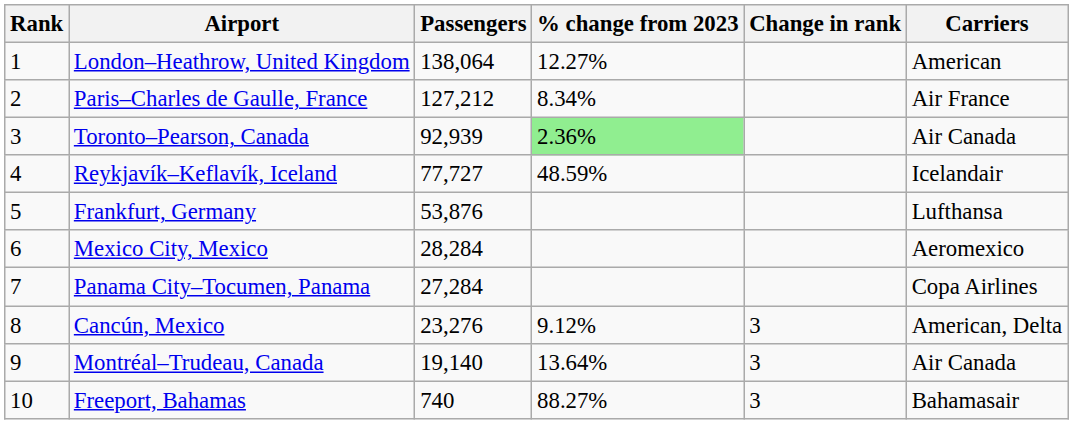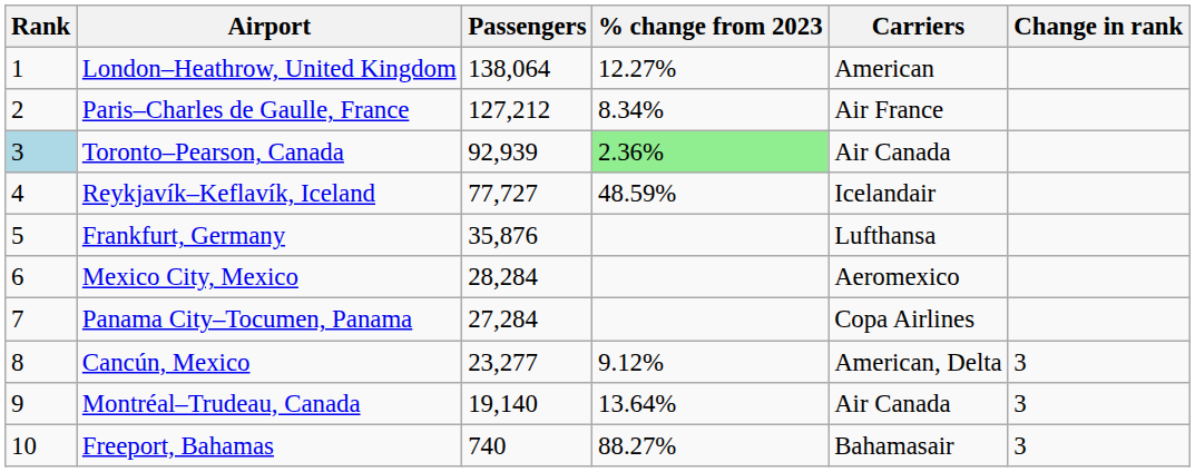columns swapped: Change in rank <-> Carriers
Toronto–Pearson, Canada | Rank: no background -> lightblue background
Frankfurt, Germany | Passengers: 53,876 -> 35,876
Cancún, Mexico | Passengers: 23,276 -> 23,277
